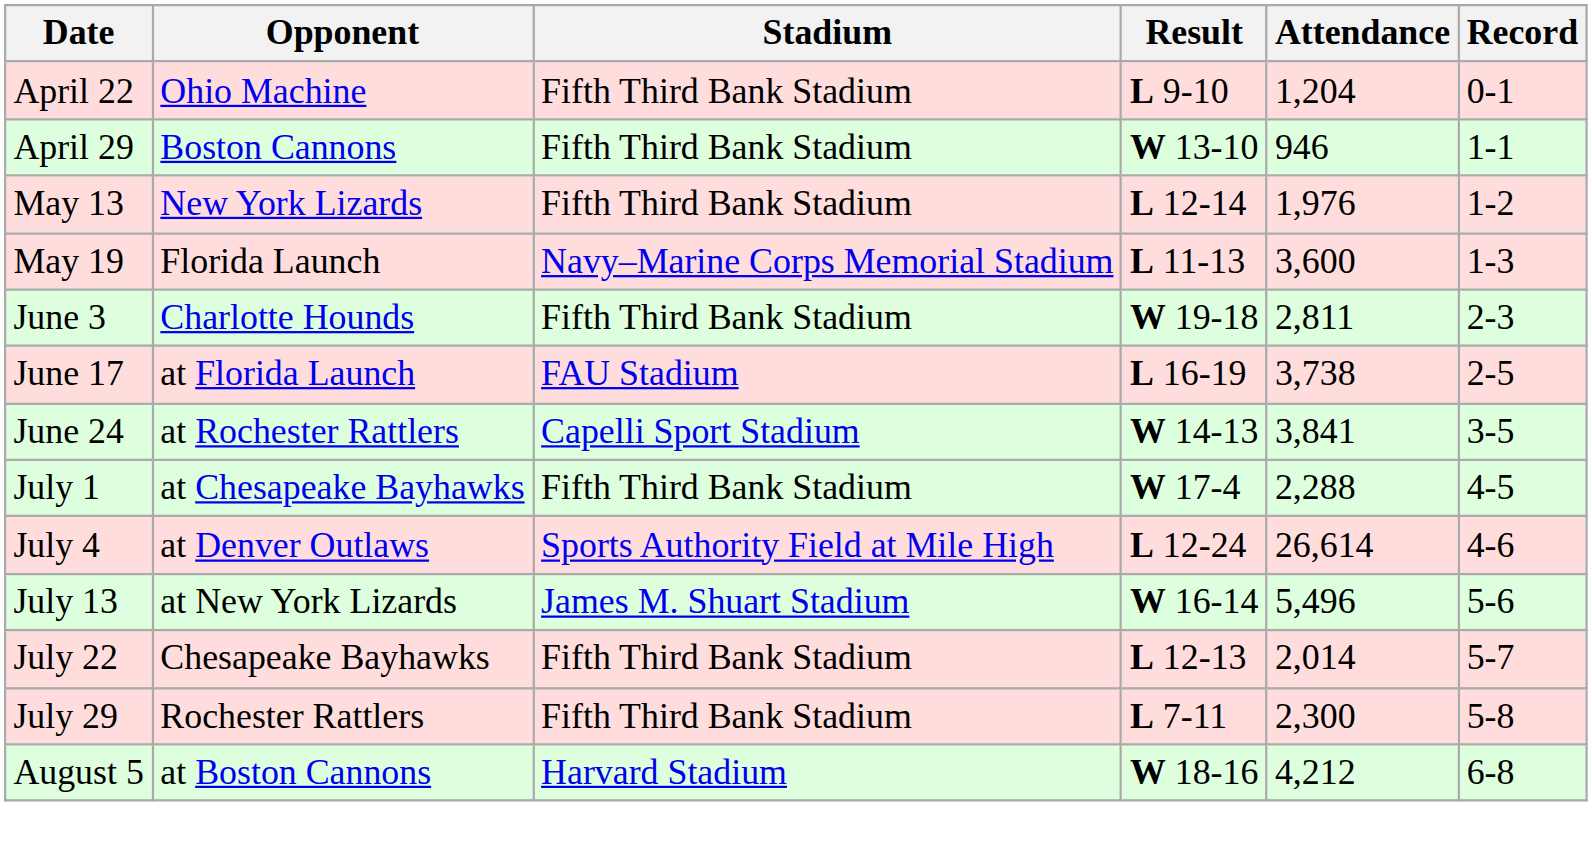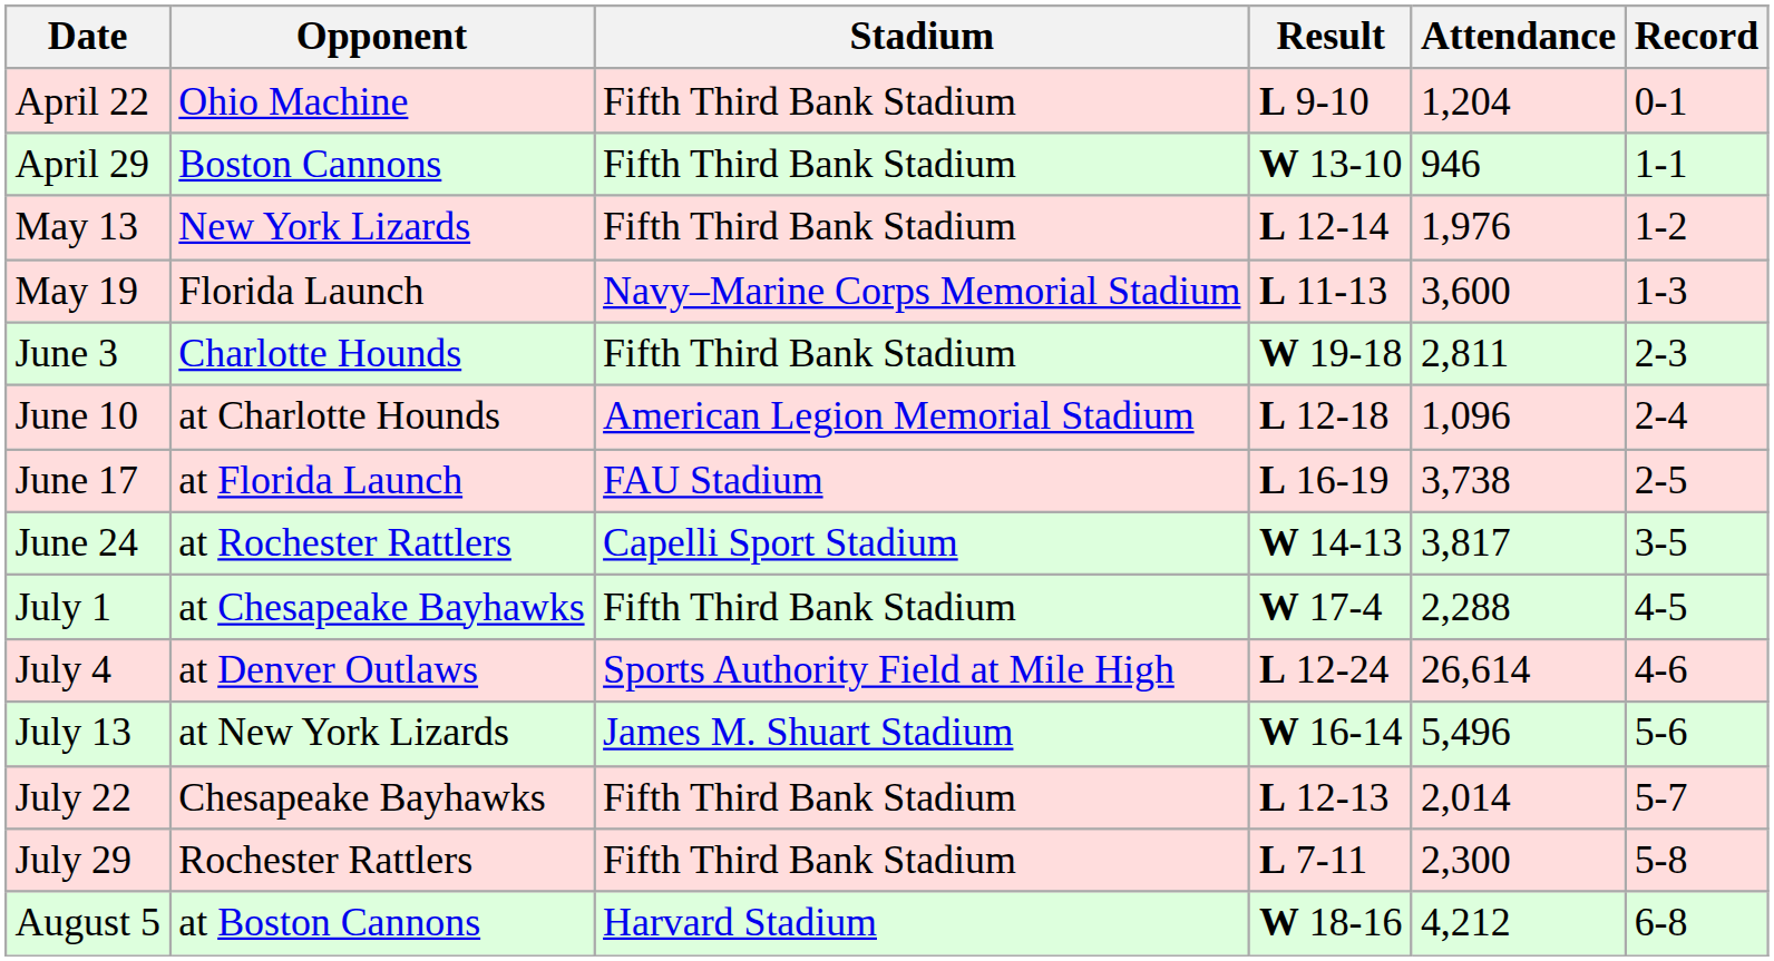+ row: June 10 | at Charlotte Hounds | American Legion Memorial Stadium | L 12-18 | 1,096 | 2-4
June 24 | Attendance: 3,841 -> 3,817
